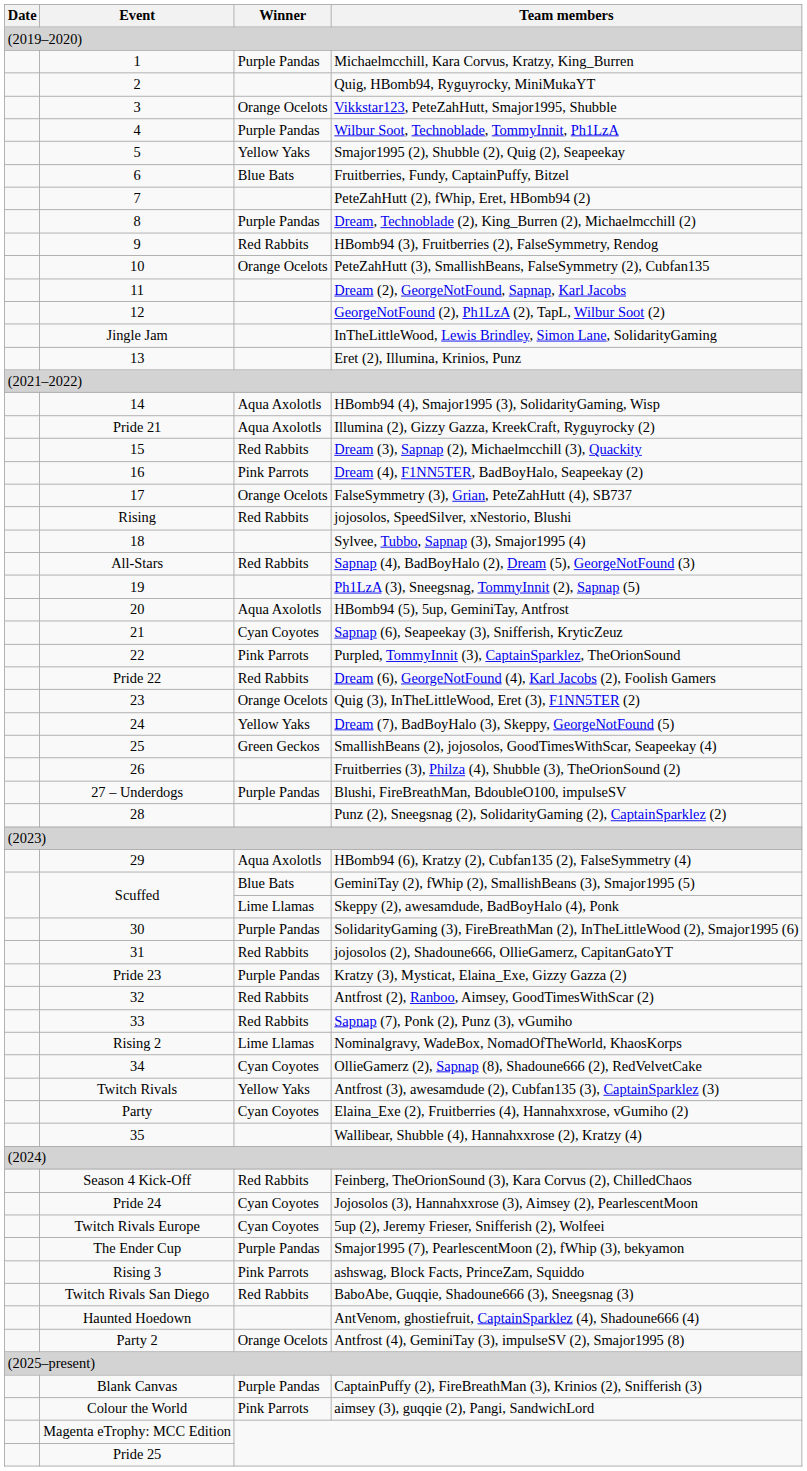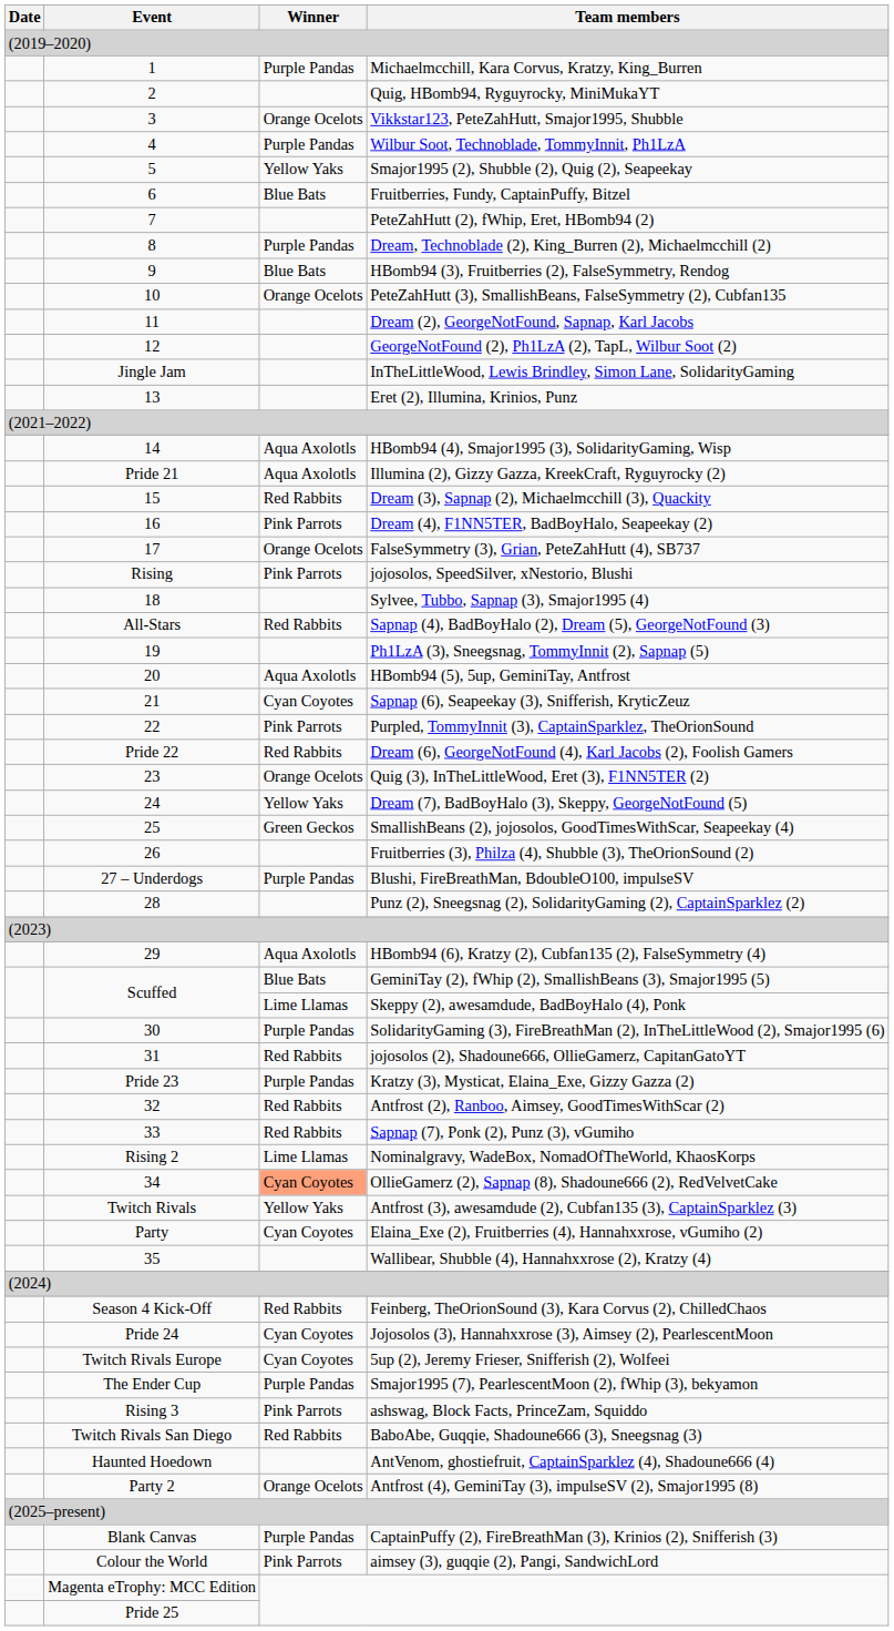HBomb94 (3), Fruitberries (2), FalseSymmetry, Rendog | Winner: Red Rabbits -> Blue Bats
jojosolos, SpeedSilver, xNestorio, Blushi | Winner: Red Rabbits -> Pink Parrots
OllieGamerz (2), Sapnap (8), Shadoune666 (2), RedVelvetCake | Winner: no background -> lightsalmon background
